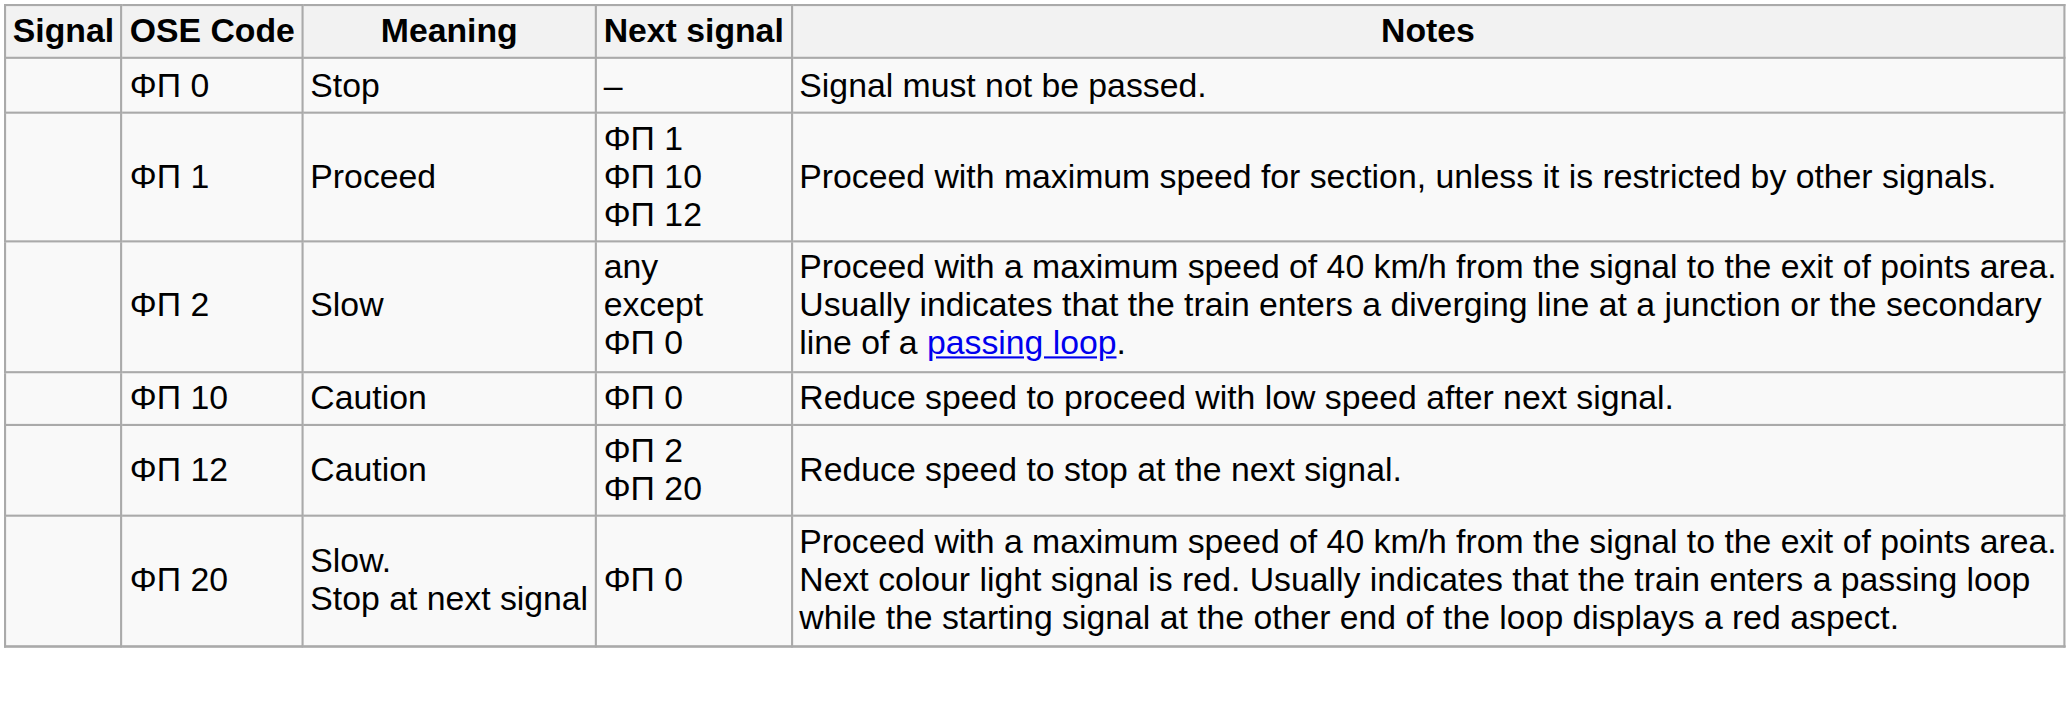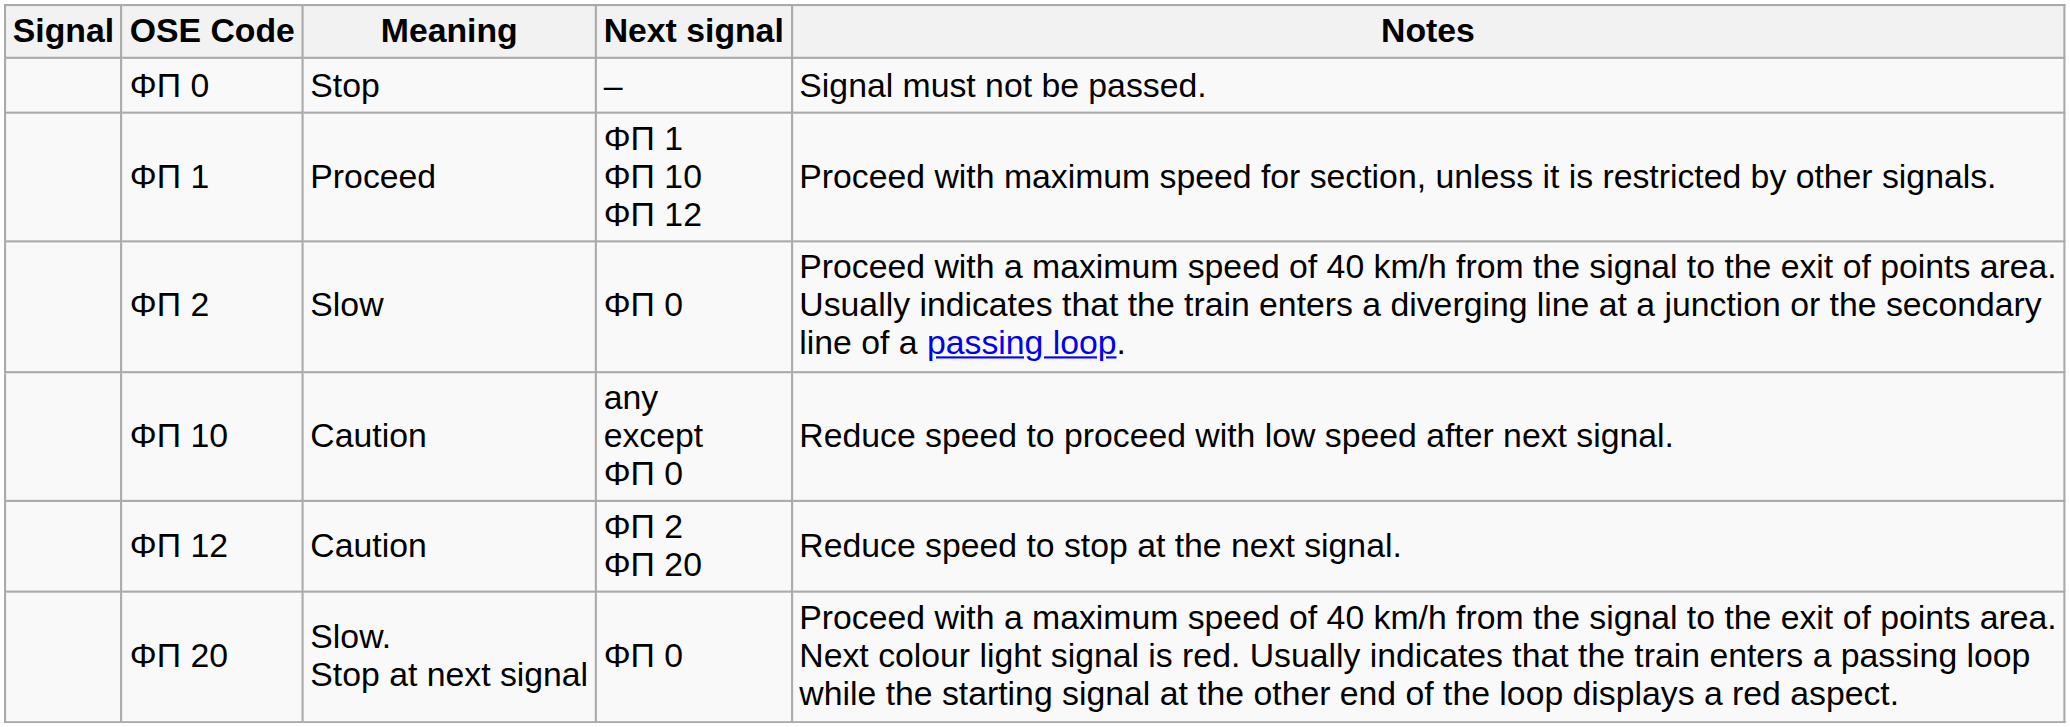ΦΠ 2 | Next signal: any except ΦΠ 0 -> ΦΠ 0
ΦΠ 10 | Next signal: ΦΠ 0 -> any except ΦΠ 0
